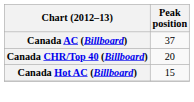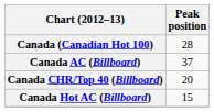+ row: Canada (Canadian Hot 100) | 28
